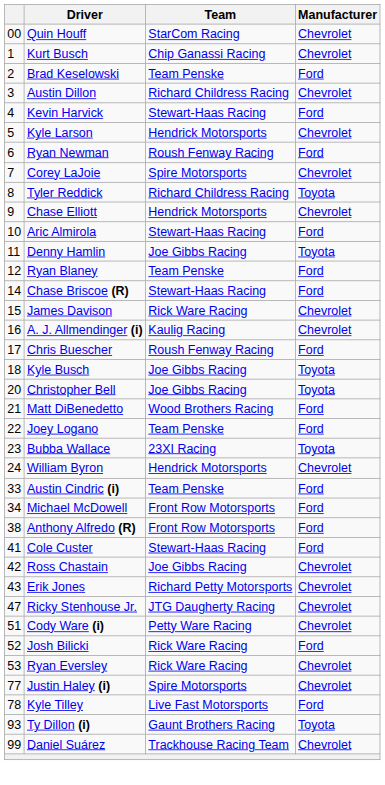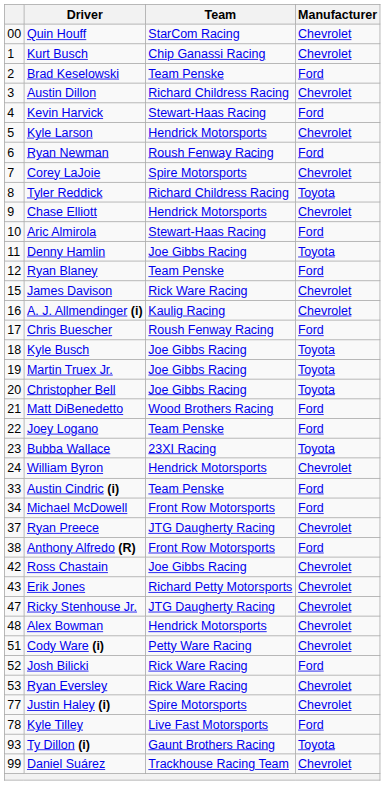- row: 14 | Chase Briscoe (R) | Stewart-Haas Racing | Ford
+ row: 19 | Martin Truex Jr. | Joe Gibbs Racing | Toyota
+ row: 37 | Ryan Preece | JTG Daugherty Racing | Chevrolet
- row: 41 | Cole Custer | Stewart-Haas Racing | Ford
+ row: 48 | Alex Bowman | Hendrick Motorsports | Chevrolet
